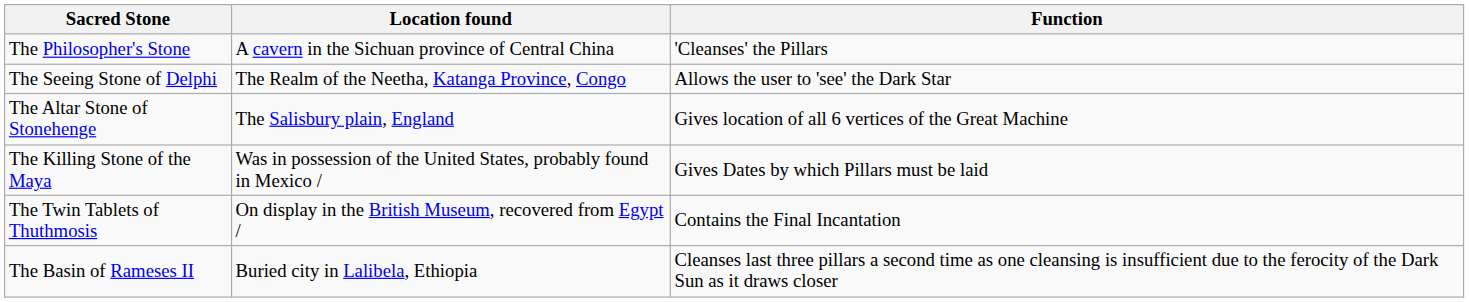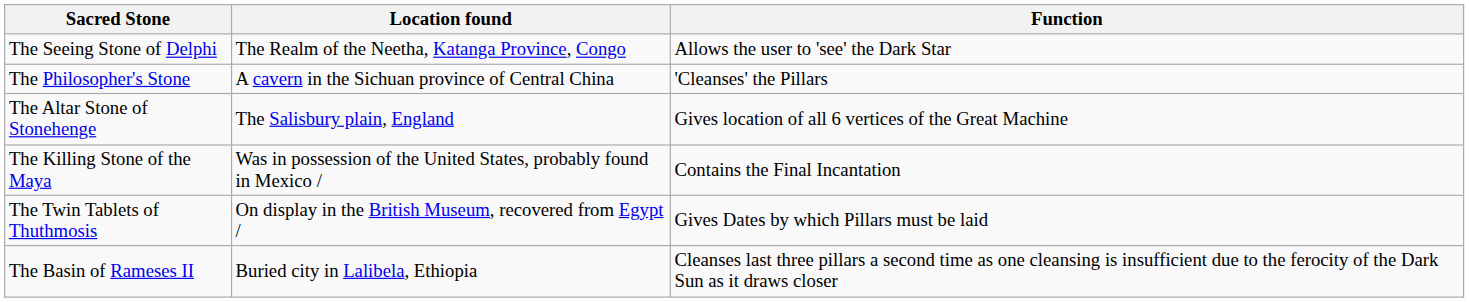rows swapped: The Philosopher's Stone <-> The Seeing Stone of Delphi
The Killing Stone of the Maya | Function: Gives Dates by which Pillars must be laid -> Contains the Final Incantation
The Twin Tablets of Thuthmosis | Function: Contains the Final Incantation -> Gives Dates by which Pillars must be laid
